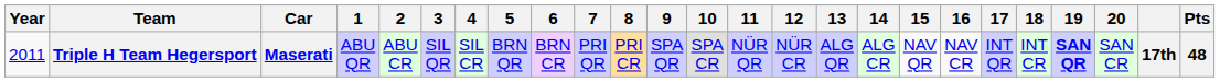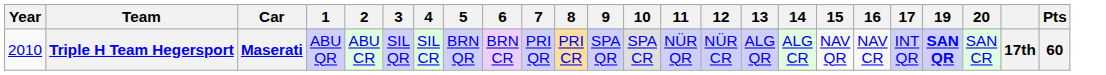- column: 18 | INT CR
Triple H Team Hegersport | Year: 2011 -> 2010
Triple H Team Hegersport | Pts: 48 -> 60
